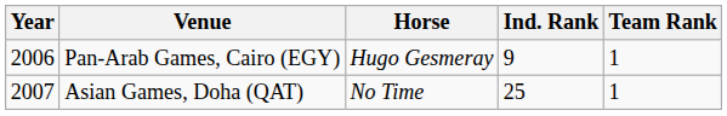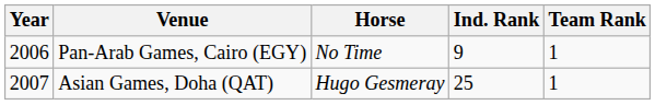Pan-Arab Games, Cairo (EGY) | Horse: Hugo Gesmeray -> No Time
Asian Games, Doha (QAT) | Horse: No Time -> Hugo Gesmeray
